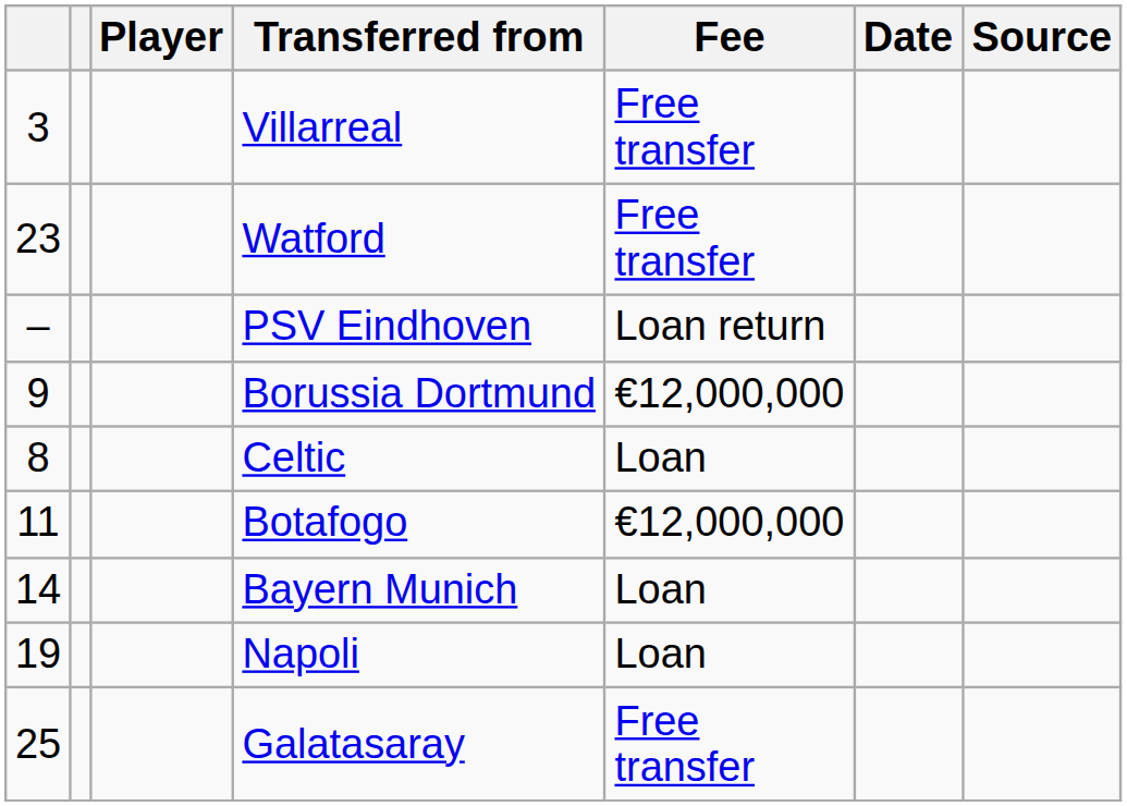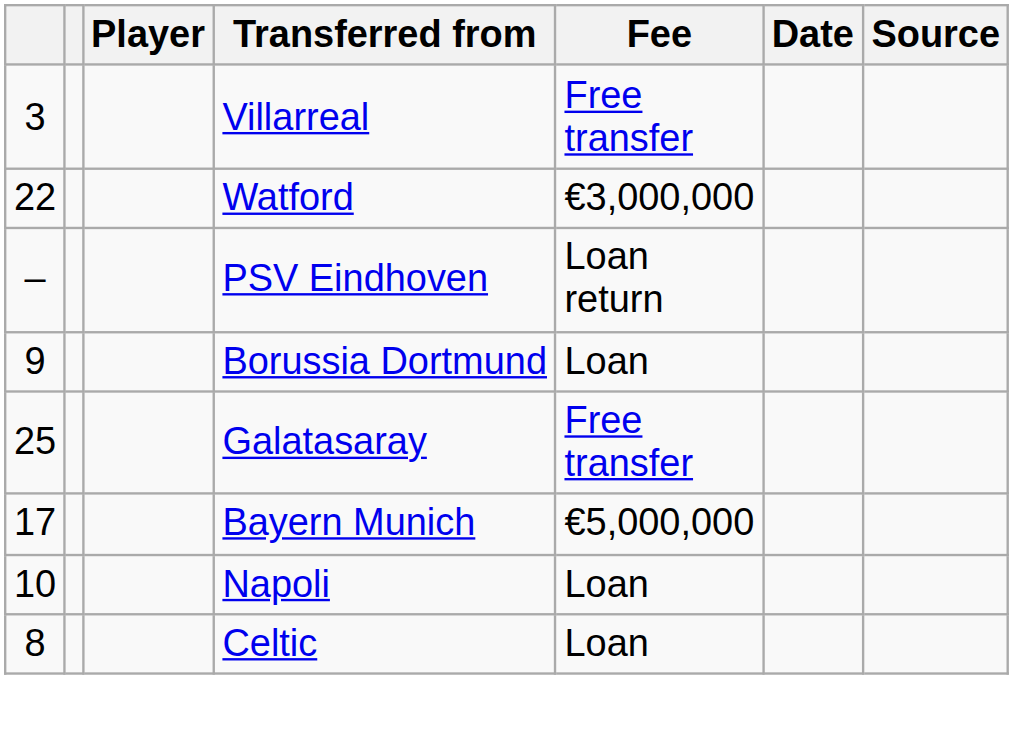Watford | column 1: 23 -> 22
Watford | Fee: Free transfer -> €3,000,000
Borussia Dortmund | Fee: €12,000,000 -> Loan
rows swapped: Galatasaray <-> Celtic
- row: 11 | Botafogo | €12,000,000
Bayern Munich | column 1: 14 -> 17
Bayern Munich | Fee: Loan -> €5,000,000
Napoli | column 1: 19 -> 10
